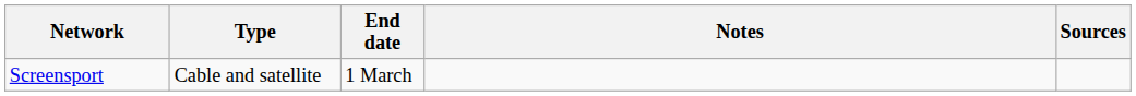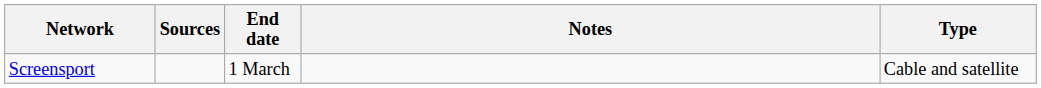columns swapped: Type <-> Sources
